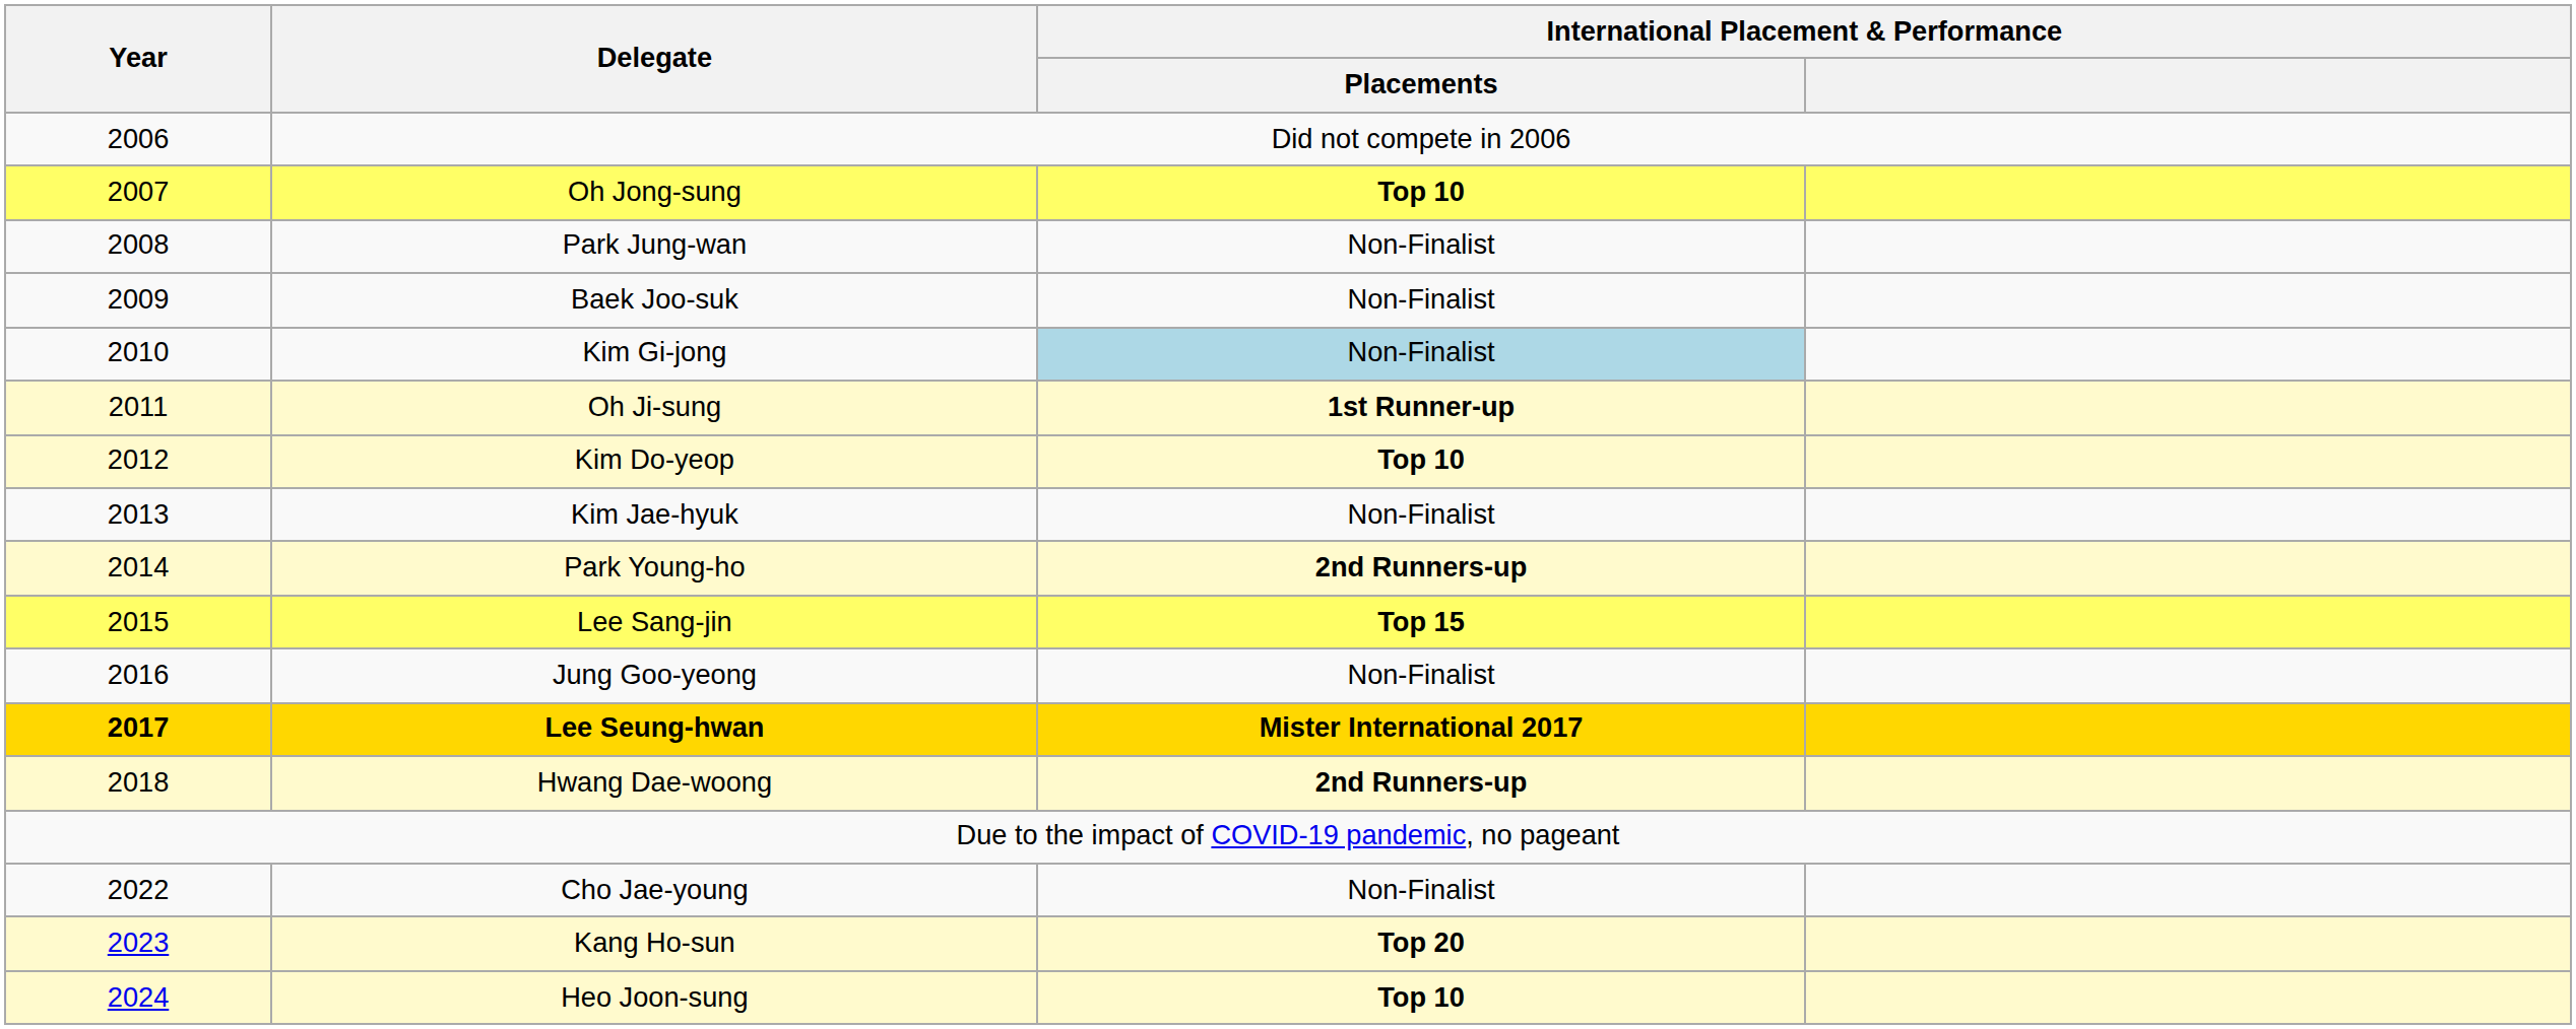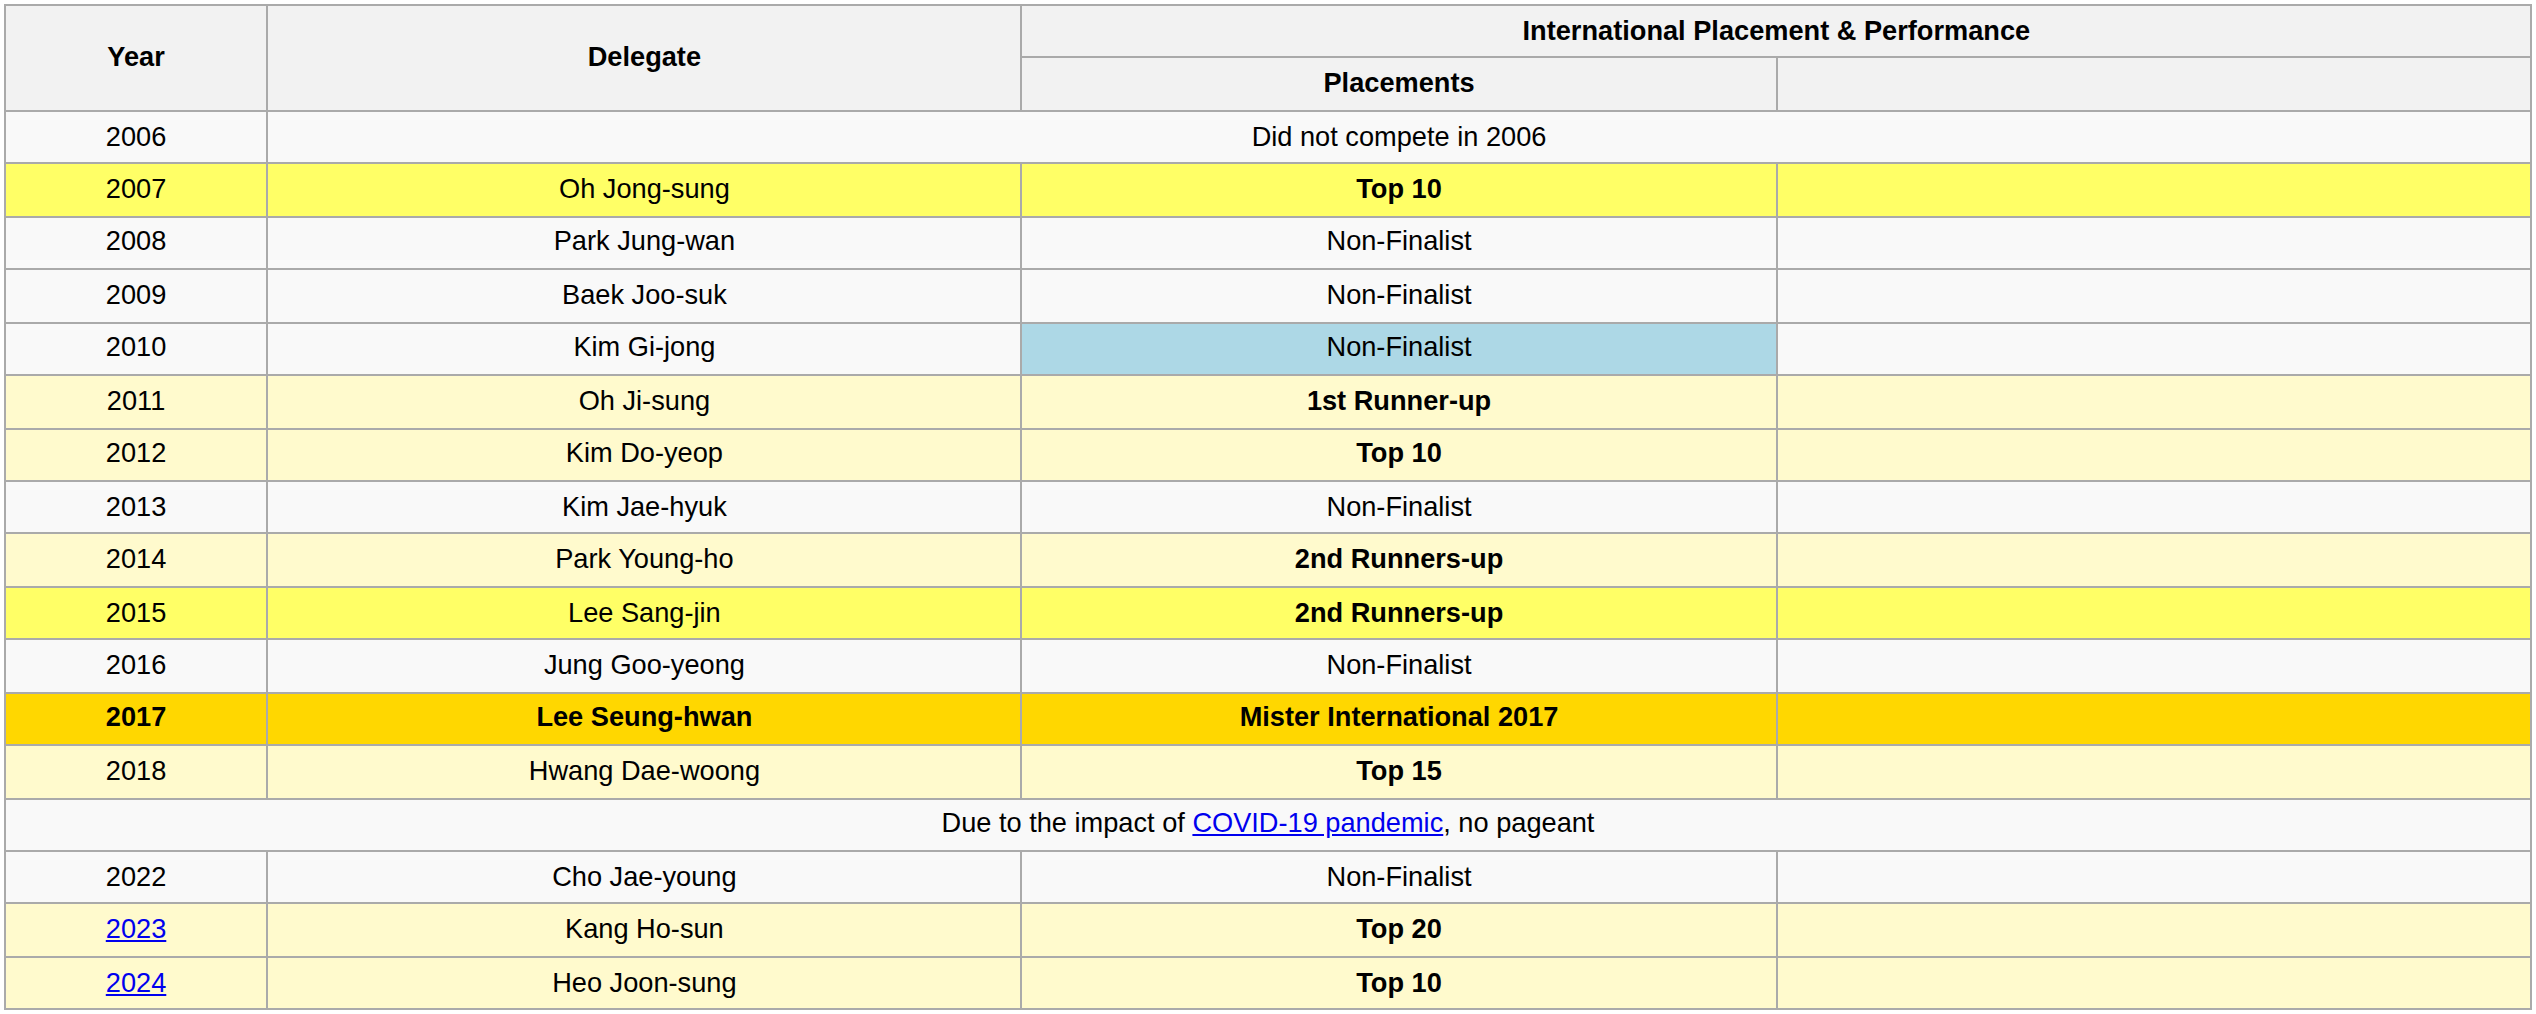Lee Sang-jin | International Placement & Performance / Placements: Top 15 -> 2nd Runners-up
Hwang Dae-woong | International Placement & Performance / Placements: 2nd Runners-up -> Top 15
